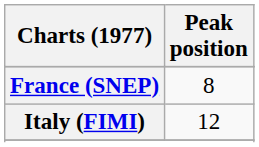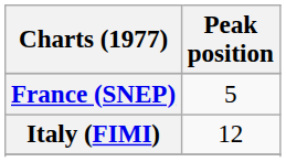France (SNEP) | Peak position: 8 -> 5
